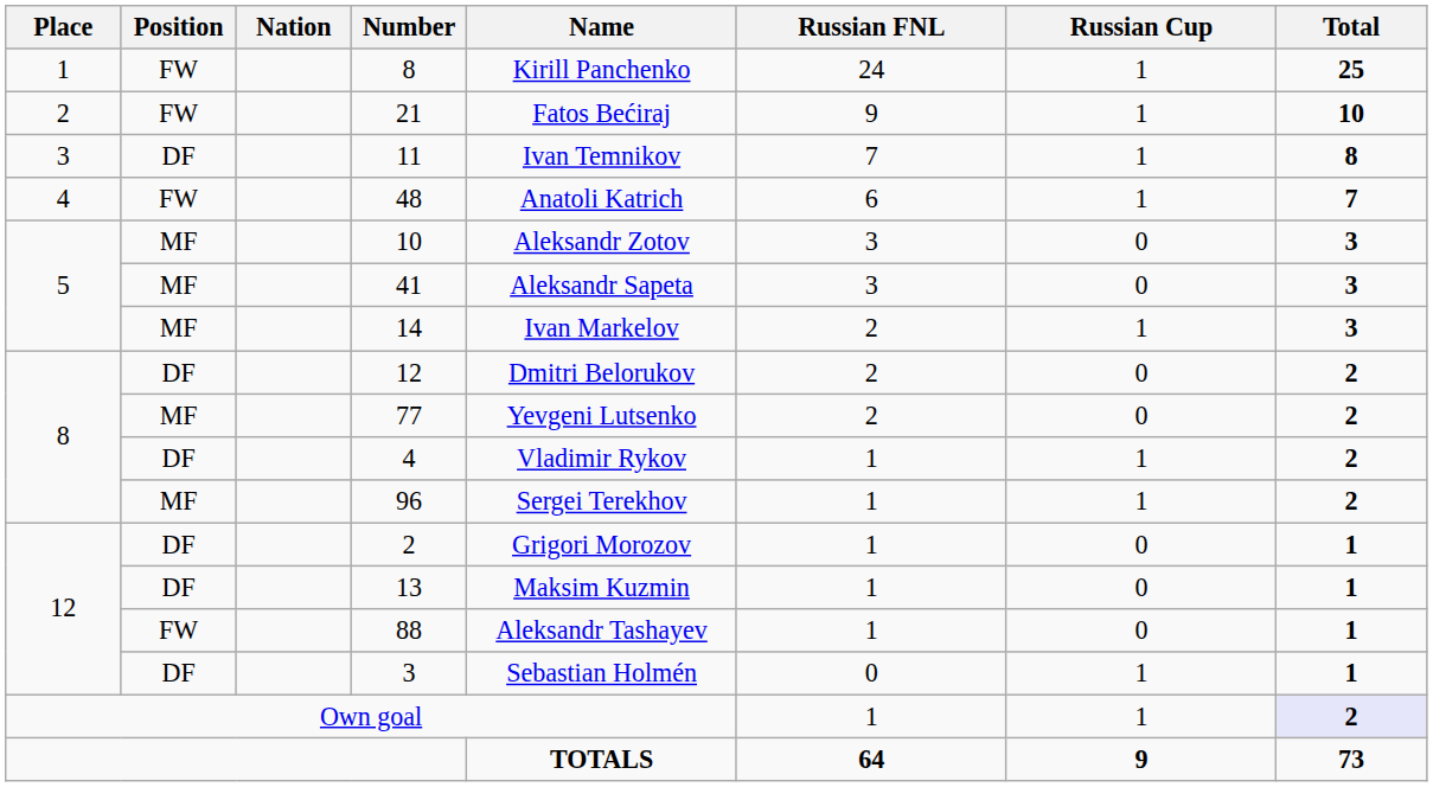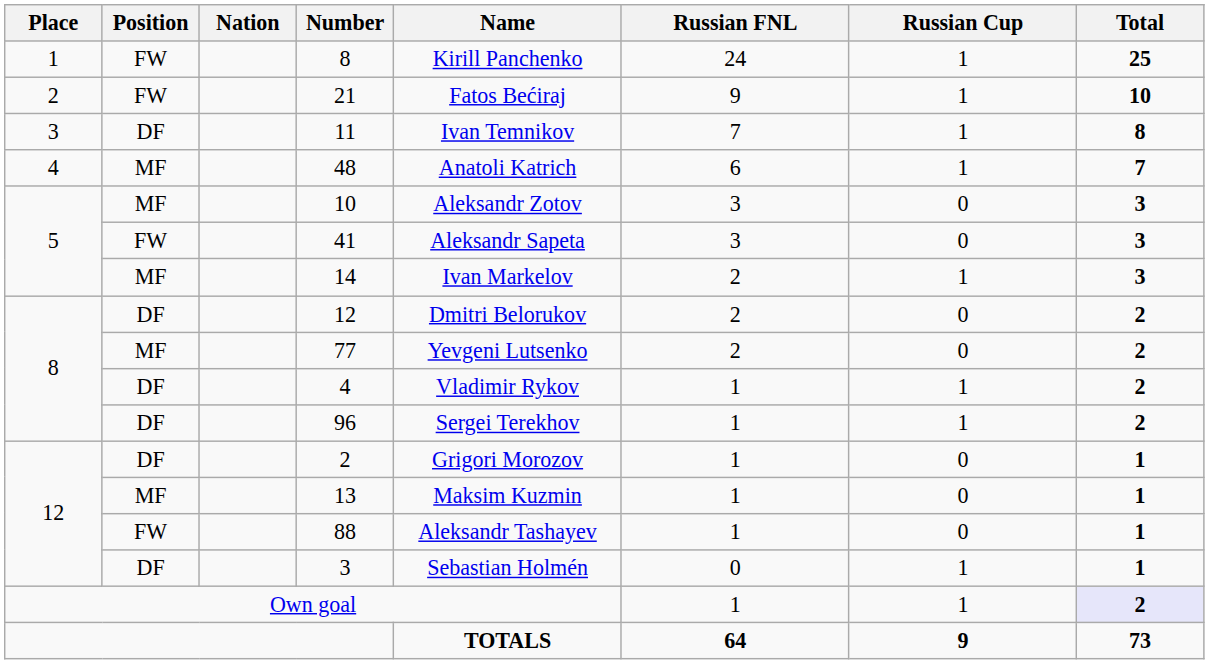48 | Position: FW -> MF
41 | Position: MF -> FW
96 | Position: MF -> DF
13 | Position: DF -> MF
